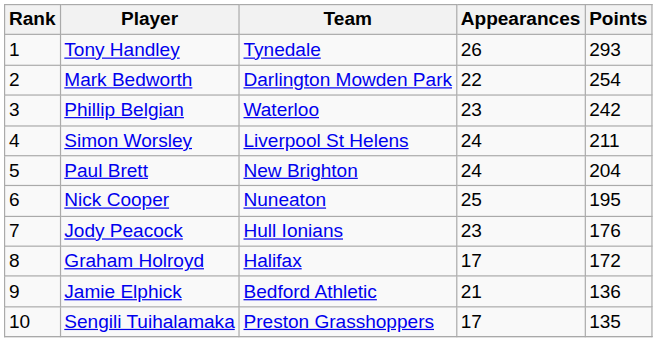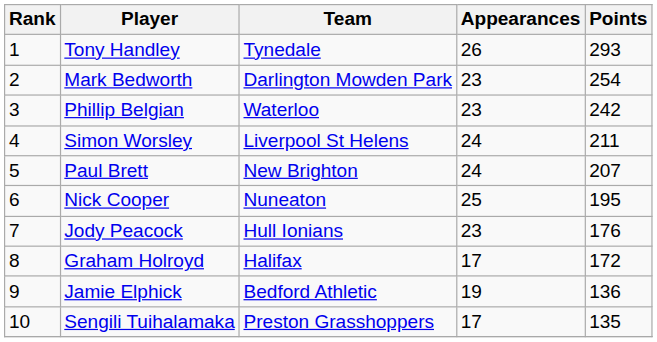Mark Bedworth | Appearances: 22 -> 23
Paul Brett | Points: 204 -> 207
Jamie Elphick | Appearances: 21 -> 19
